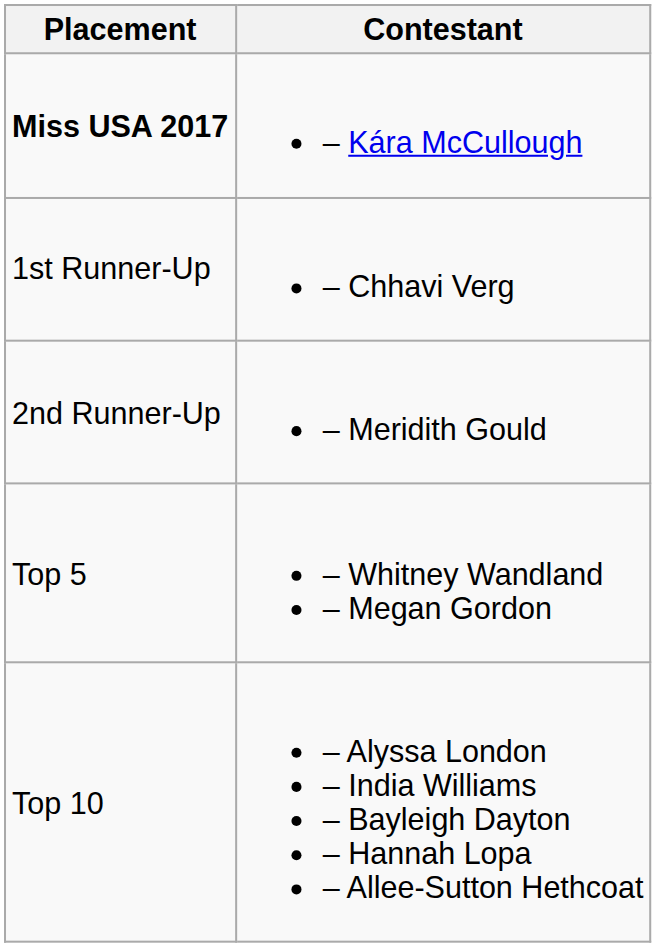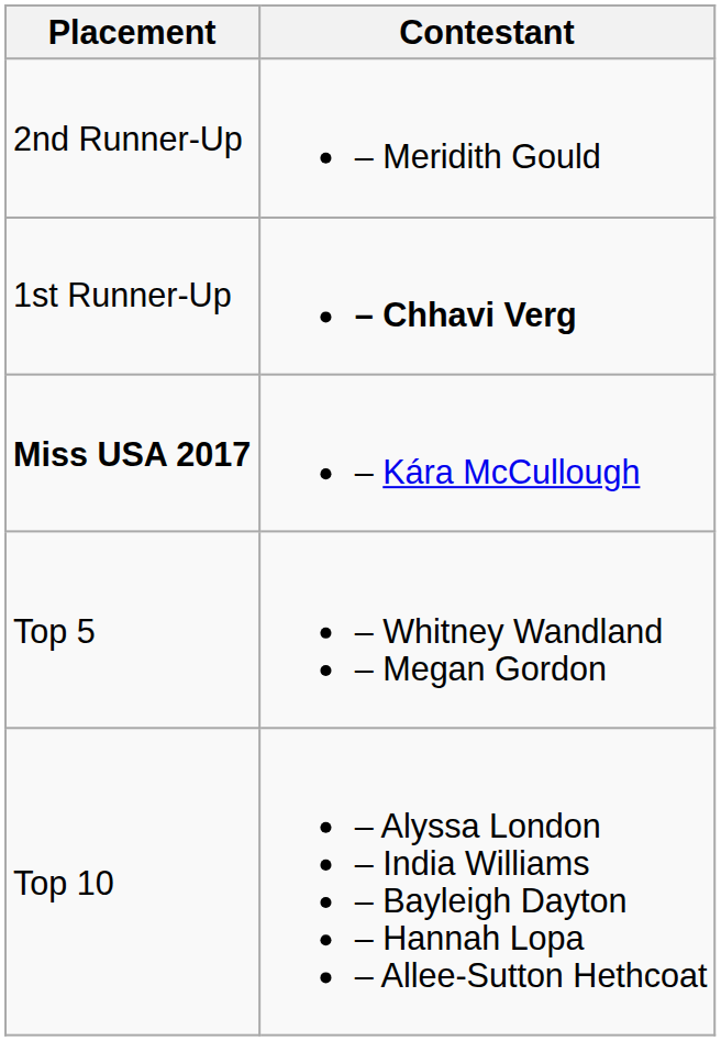rows swapped: Miss USA 2017 <-> 2nd Runner-Up
1st Runner-Up | Contestant: normal -> bold
